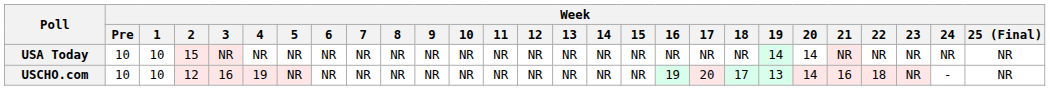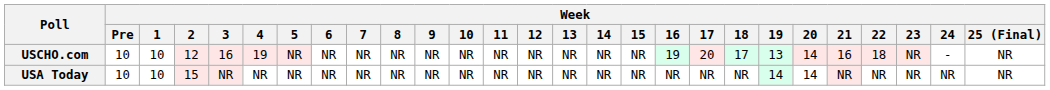rows swapped: USCHO.com <-> USA Today
